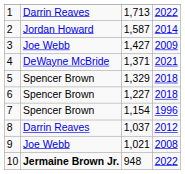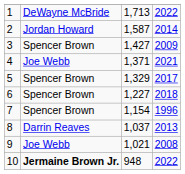1 | column 2: Darrin Reaves -> DeWayne McBride
3 | column 2: Joe Webb -> Spencer Brown
4 | column 2: DeWayne McBride -> Joe Webb
5 | column 4: 2018 -> 2017
8 | column 4: 2012 -> 2013
